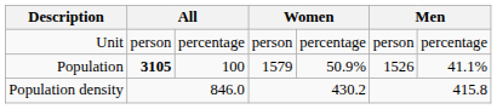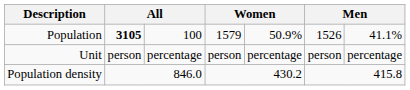rows swapped: Unit <-> Population
